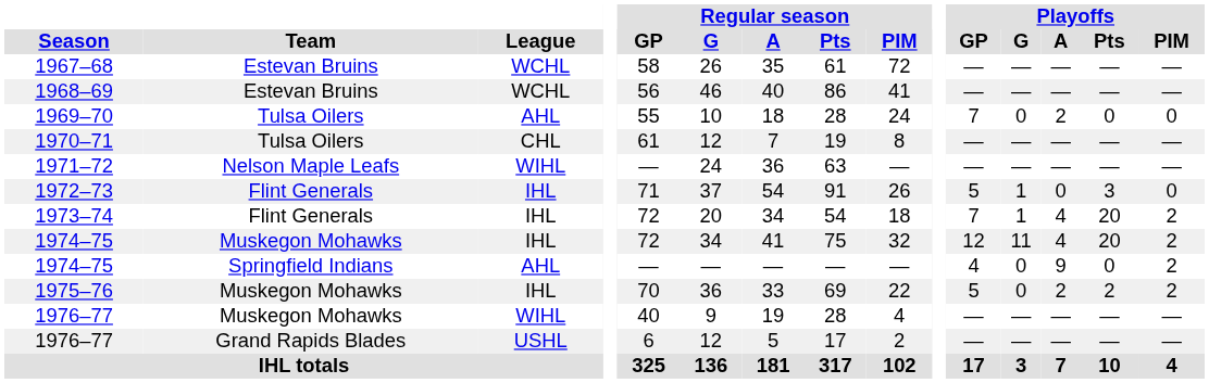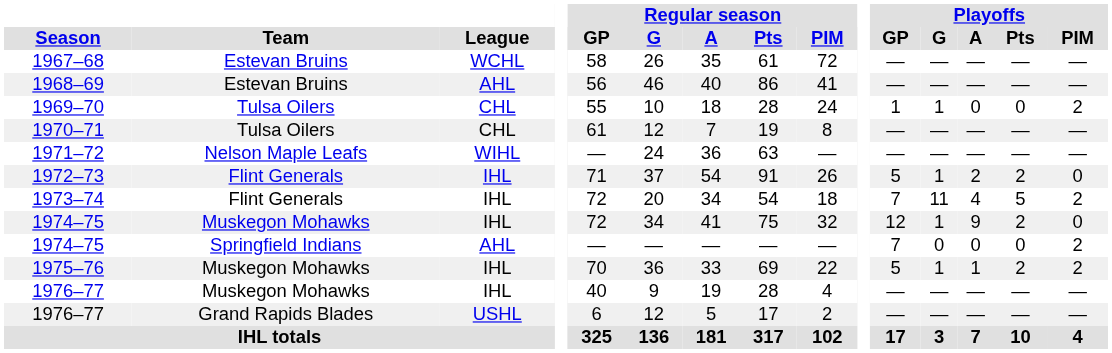1968–69 | League: WCHL -> AHL
1969–70 | League: AHL -> CHL
1969–70 | Playoffs / GP: 7 -> 1
1969–70 | Playoffs / G: 0 -> 1
1969–70 | Playoffs / A: 2 -> 0
1969–70 | Playoffs / PIM: 0 -> 2
1972–73 | Playoffs / A: 0 -> 2
1972–73 | Playoffs / Pts: 3 -> 2
1973–74 | Playoffs / G: 1 -> 11
1973–74 | Playoffs / Pts: 20 -> 5
1974–75 / Muskegon Mohawks | Playoffs / G: 11 -> 1
1974–75 / Muskegon Mohawks | Playoffs / A: 4 -> 9
1974–75 / Muskegon Mohawks | Playoffs / Pts: 20 -> 2
1974–75 / Muskegon Mohawks | Playoffs / PIM: 2 -> 0
1974–75 / Springfield Indians | Playoffs / GP: 4 -> 7
1974–75 / Springfield Indians | Playoffs / A: 9 -> 0
1975–76 | Playoffs / G: 0 -> 1
1975–76 | Playoffs / A: 2 -> 1
1976–77 / Muskegon Mohawks | League: WIHL -> IHL
